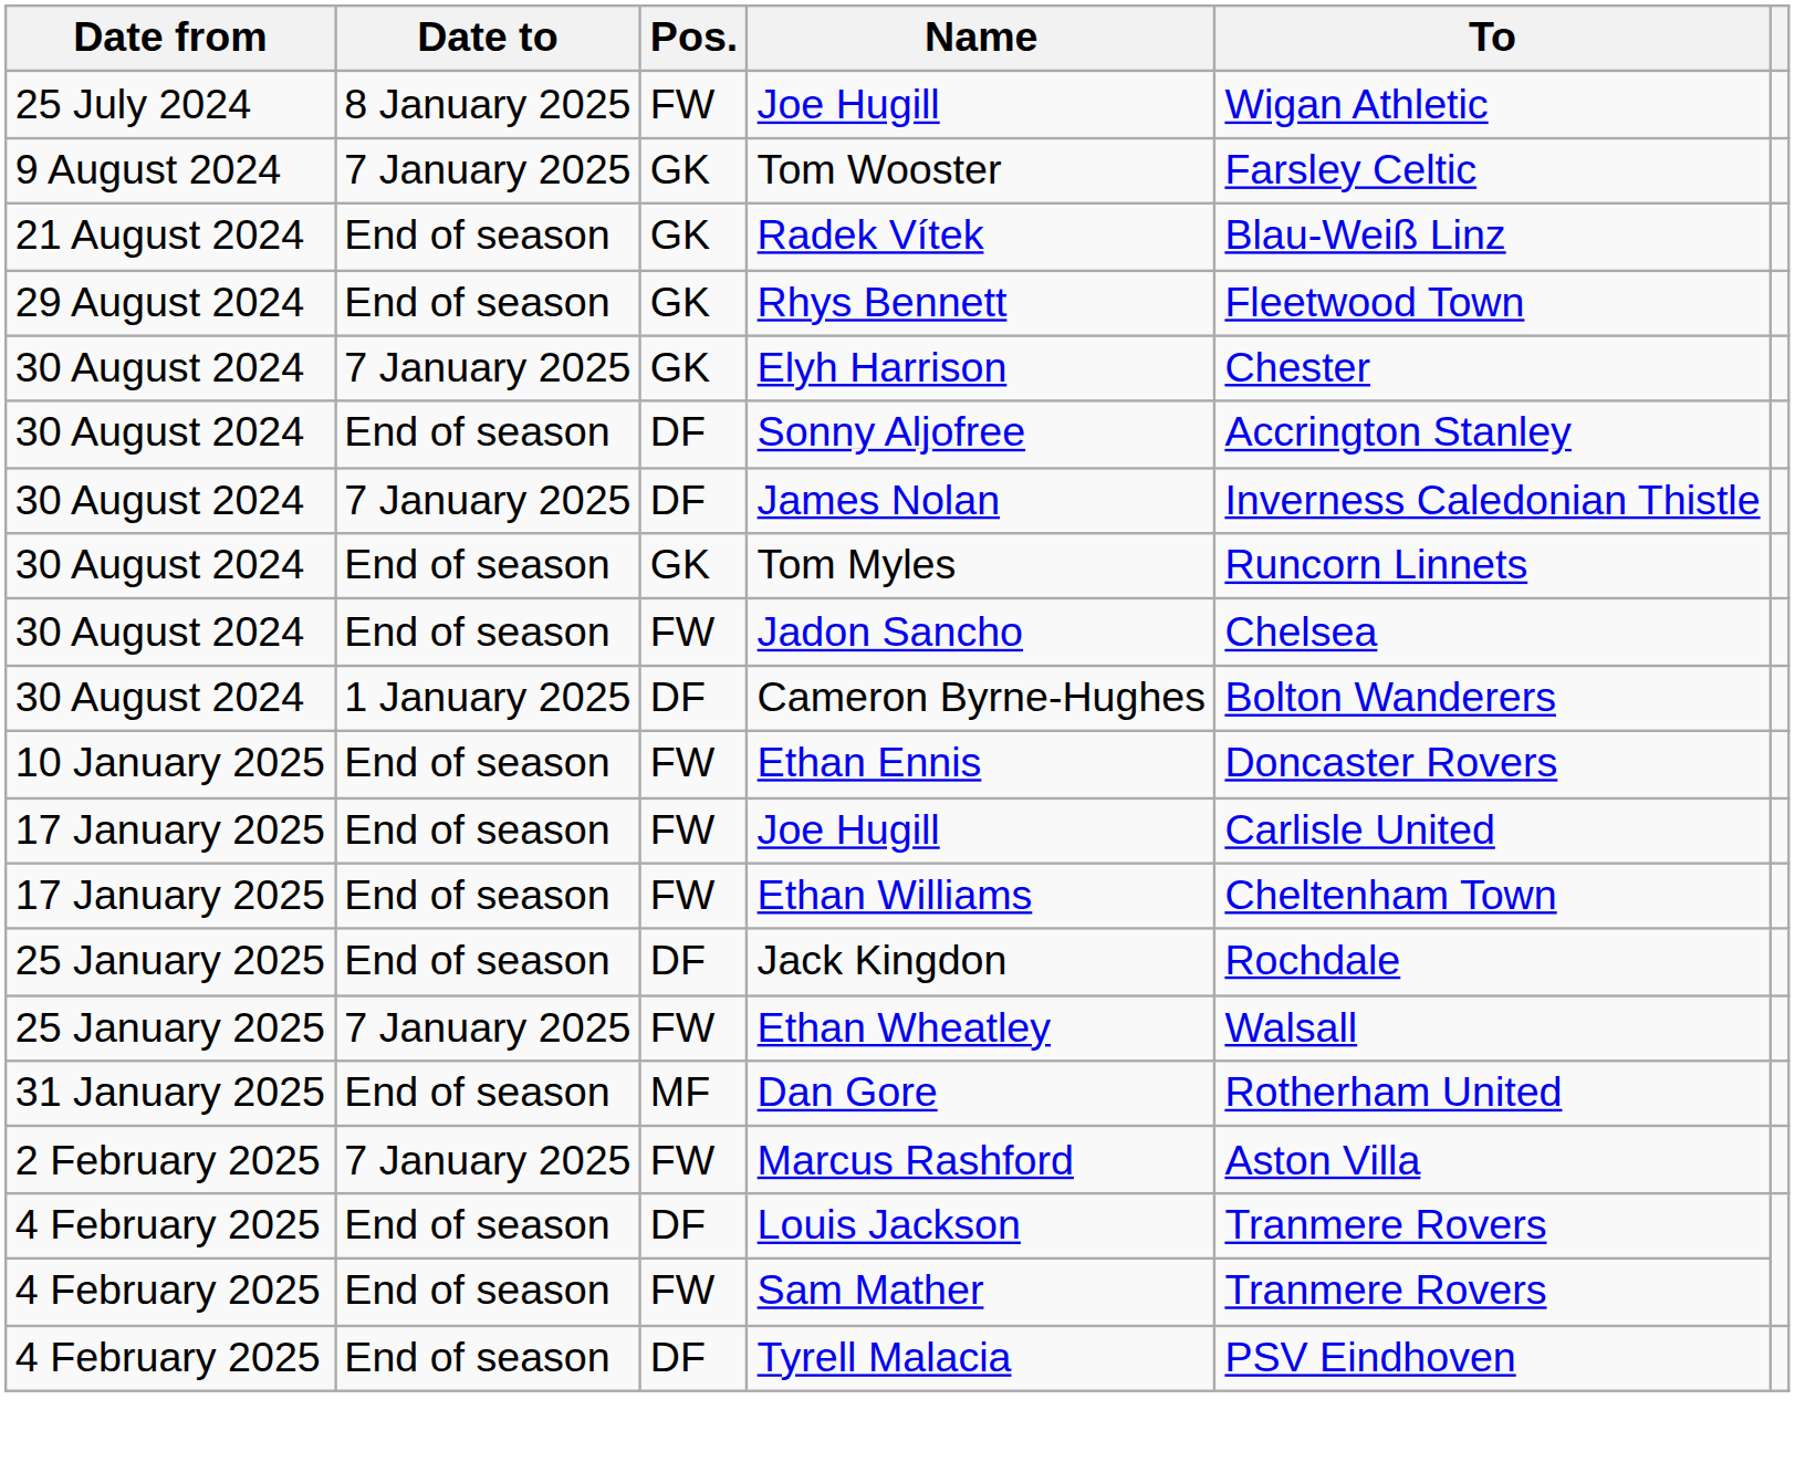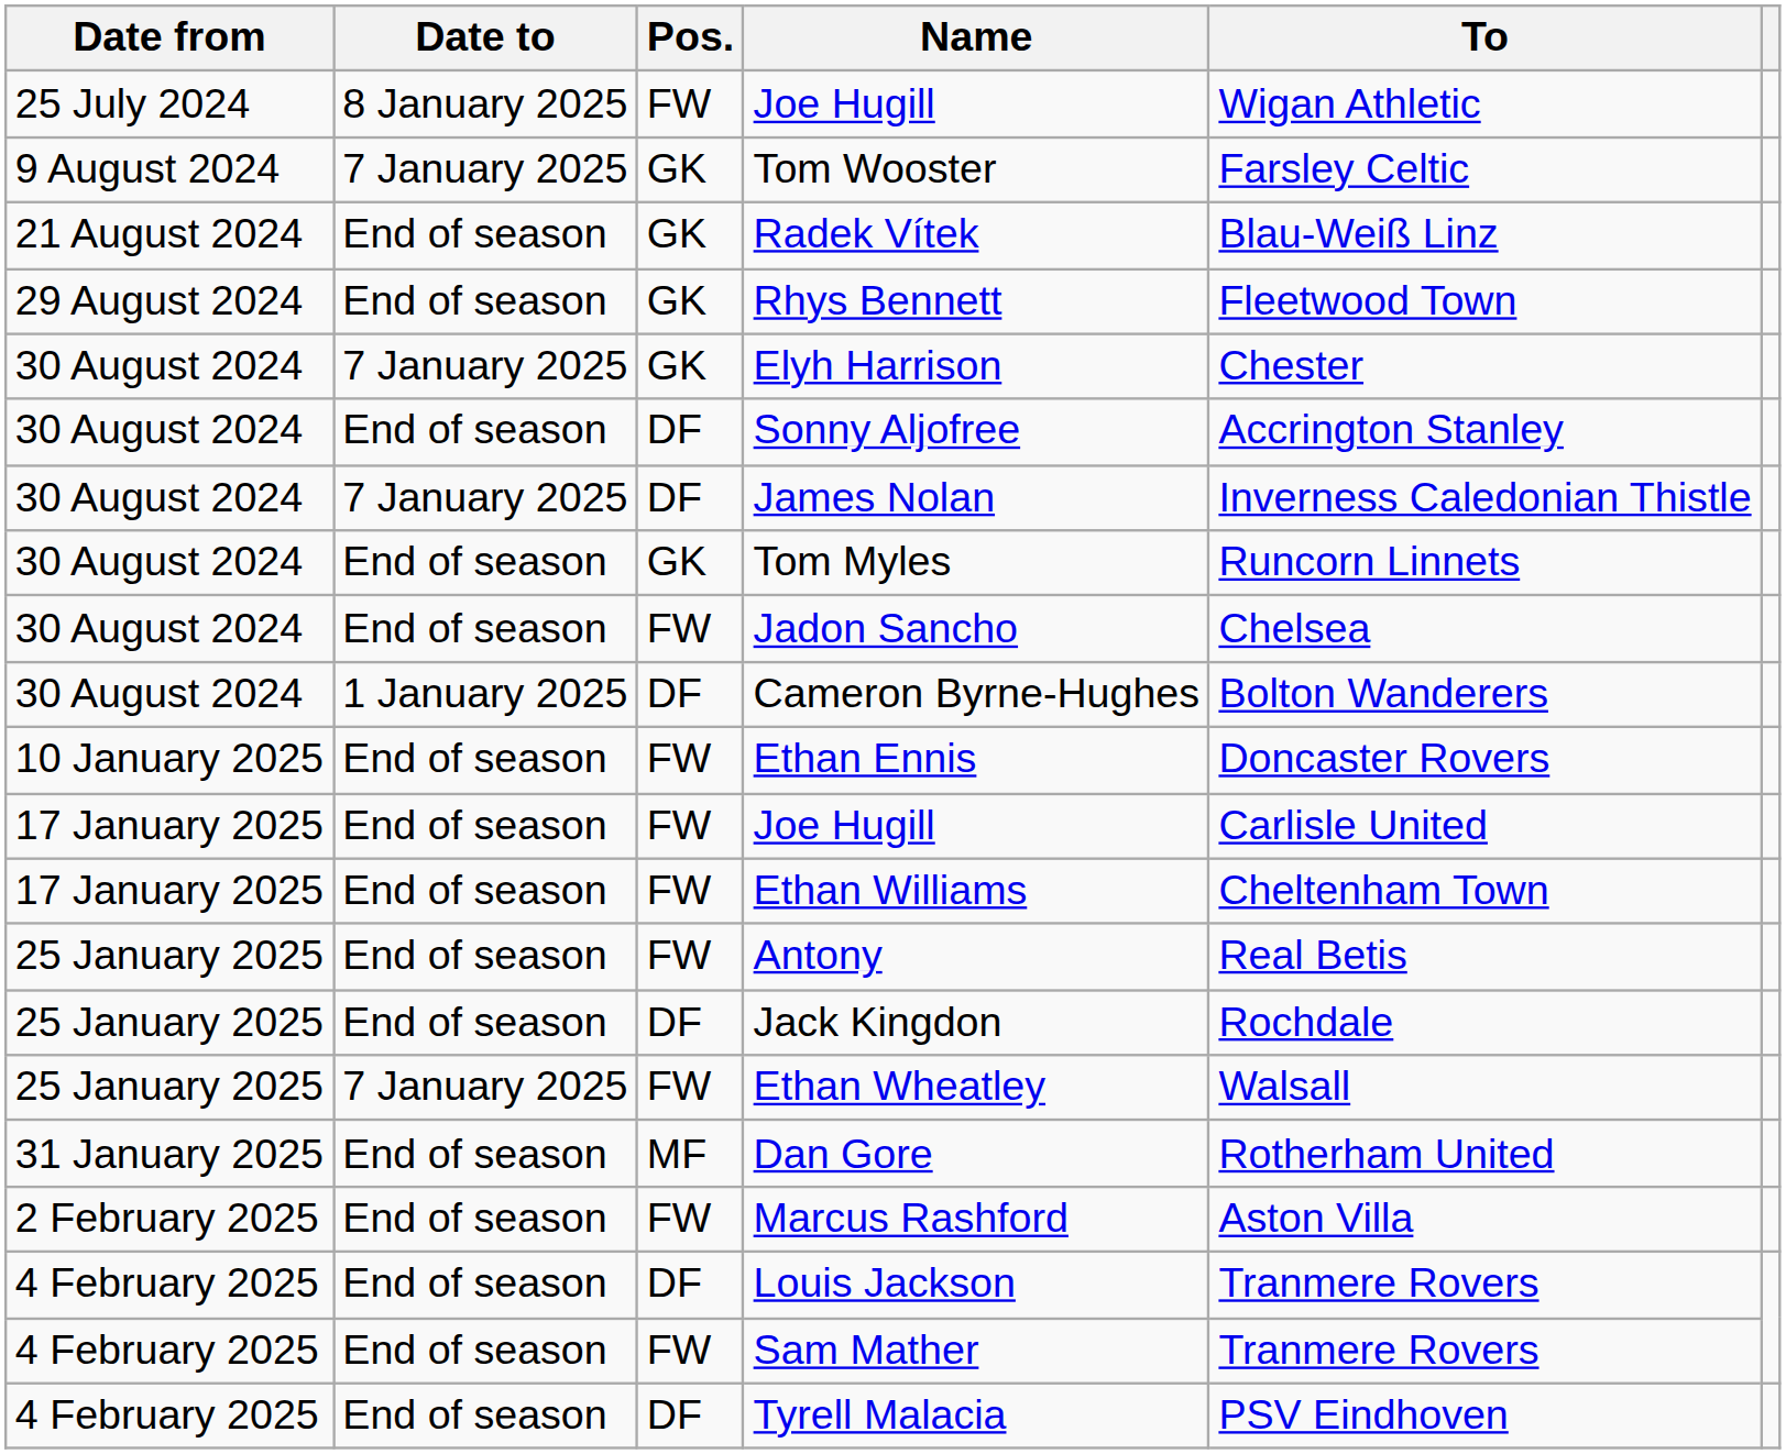+ row: 25 January 2025 | End of season | FW | Antony | Real Betis
Marcus Rashford | Date to: 7 January 2025 -> End of season
